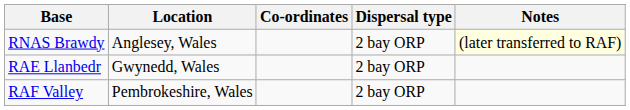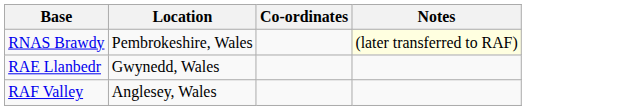- column: Dispersal type | 2 bay ORP | 2 bay ORP | 2 bay ORP
RNAS Brawdy | Location: Anglesey, Wales -> Pembrokeshire, Wales
RAF Valley | Location: Pembrokeshire, Wales -> Anglesey, Wales
